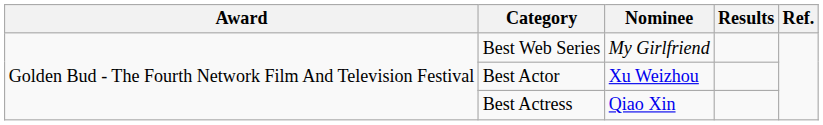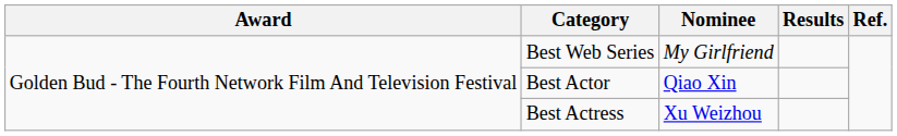Best Actor | Nominee: Xu Weizhou -> Qiao Xin
Best Actress | Nominee: Qiao Xin -> Xu Weizhou
